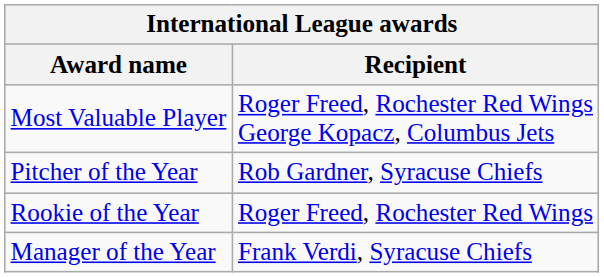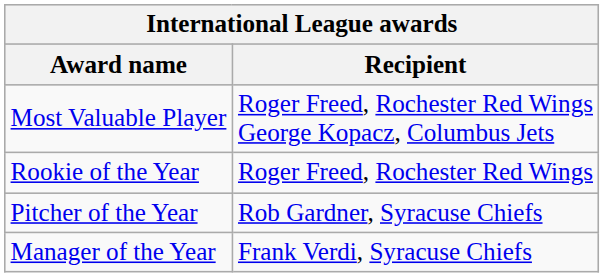rows swapped: Pitcher of the Year <-> Rookie of the Year
